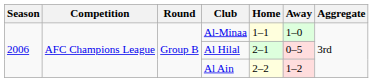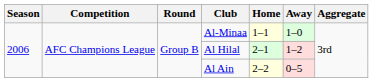Al Hilal | Away: 0–5 -> 1–2
Al Ain | Away: 1–2 -> 0–5
